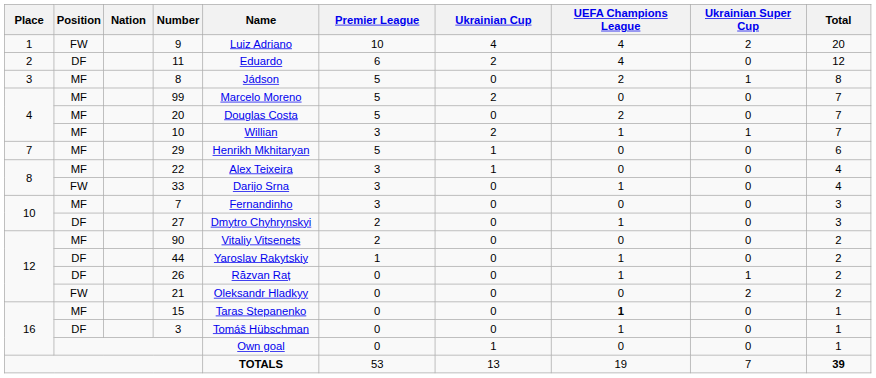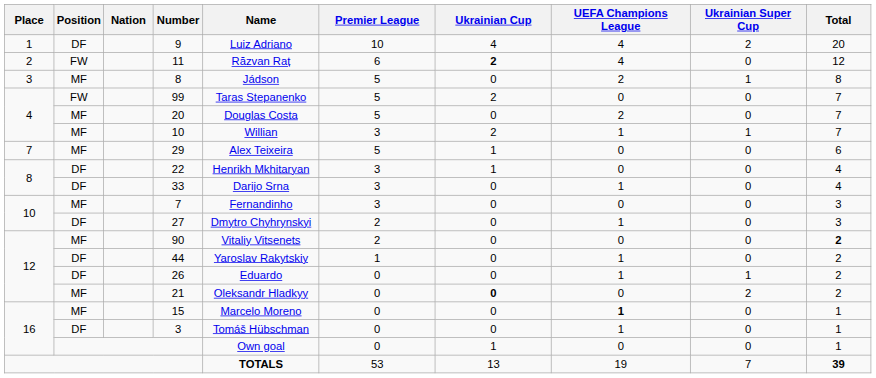9 | Position: FW -> DF
11 | Position: DF -> FW
11 | Name: Eduardo -> Răzvan Raț
11 | Ukrainian Cup: normal -> bold
99 | Position: MF -> FW
99 | Name: Marcelo Moreno -> Taras Stepanenko
29 | Name: Henrikh Mkhitaryan -> Alex Teixeira
22 | Position: MF -> DF
22 | Name: Alex Teixeira -> Henrikh Mkhitaryan
33 | Position: FW -> DF
90 | Total: normal -> bold
26 | Name: Răzvan Raț -> Eduardo
21 | Position: FW -> MF
21 | Ukrainian Cup: normal -> bold
15 | Name: Taras Stepanenko -> Marcelo Moreno
